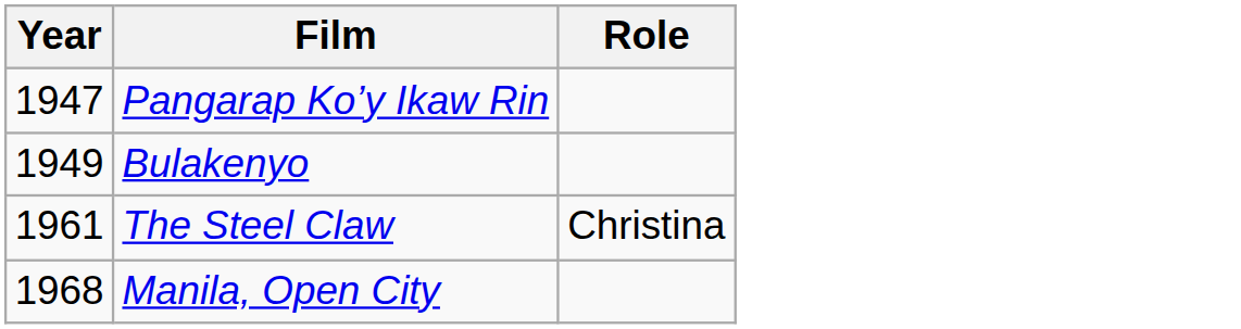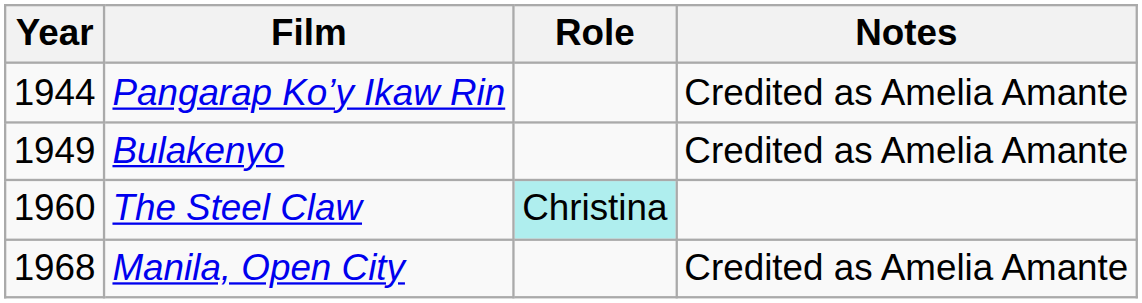+ column: Notes | Credited as Amelia Amante | Credited as Amelia Amante | Credited as Amelia Amante
Pangarap Ko’y Ikaw Rin | Year: 1947 -> 1944
The Steel Claw | Year: 1961 -> 1960
The Steel Claw | Role: no background -> paleturquoise background
